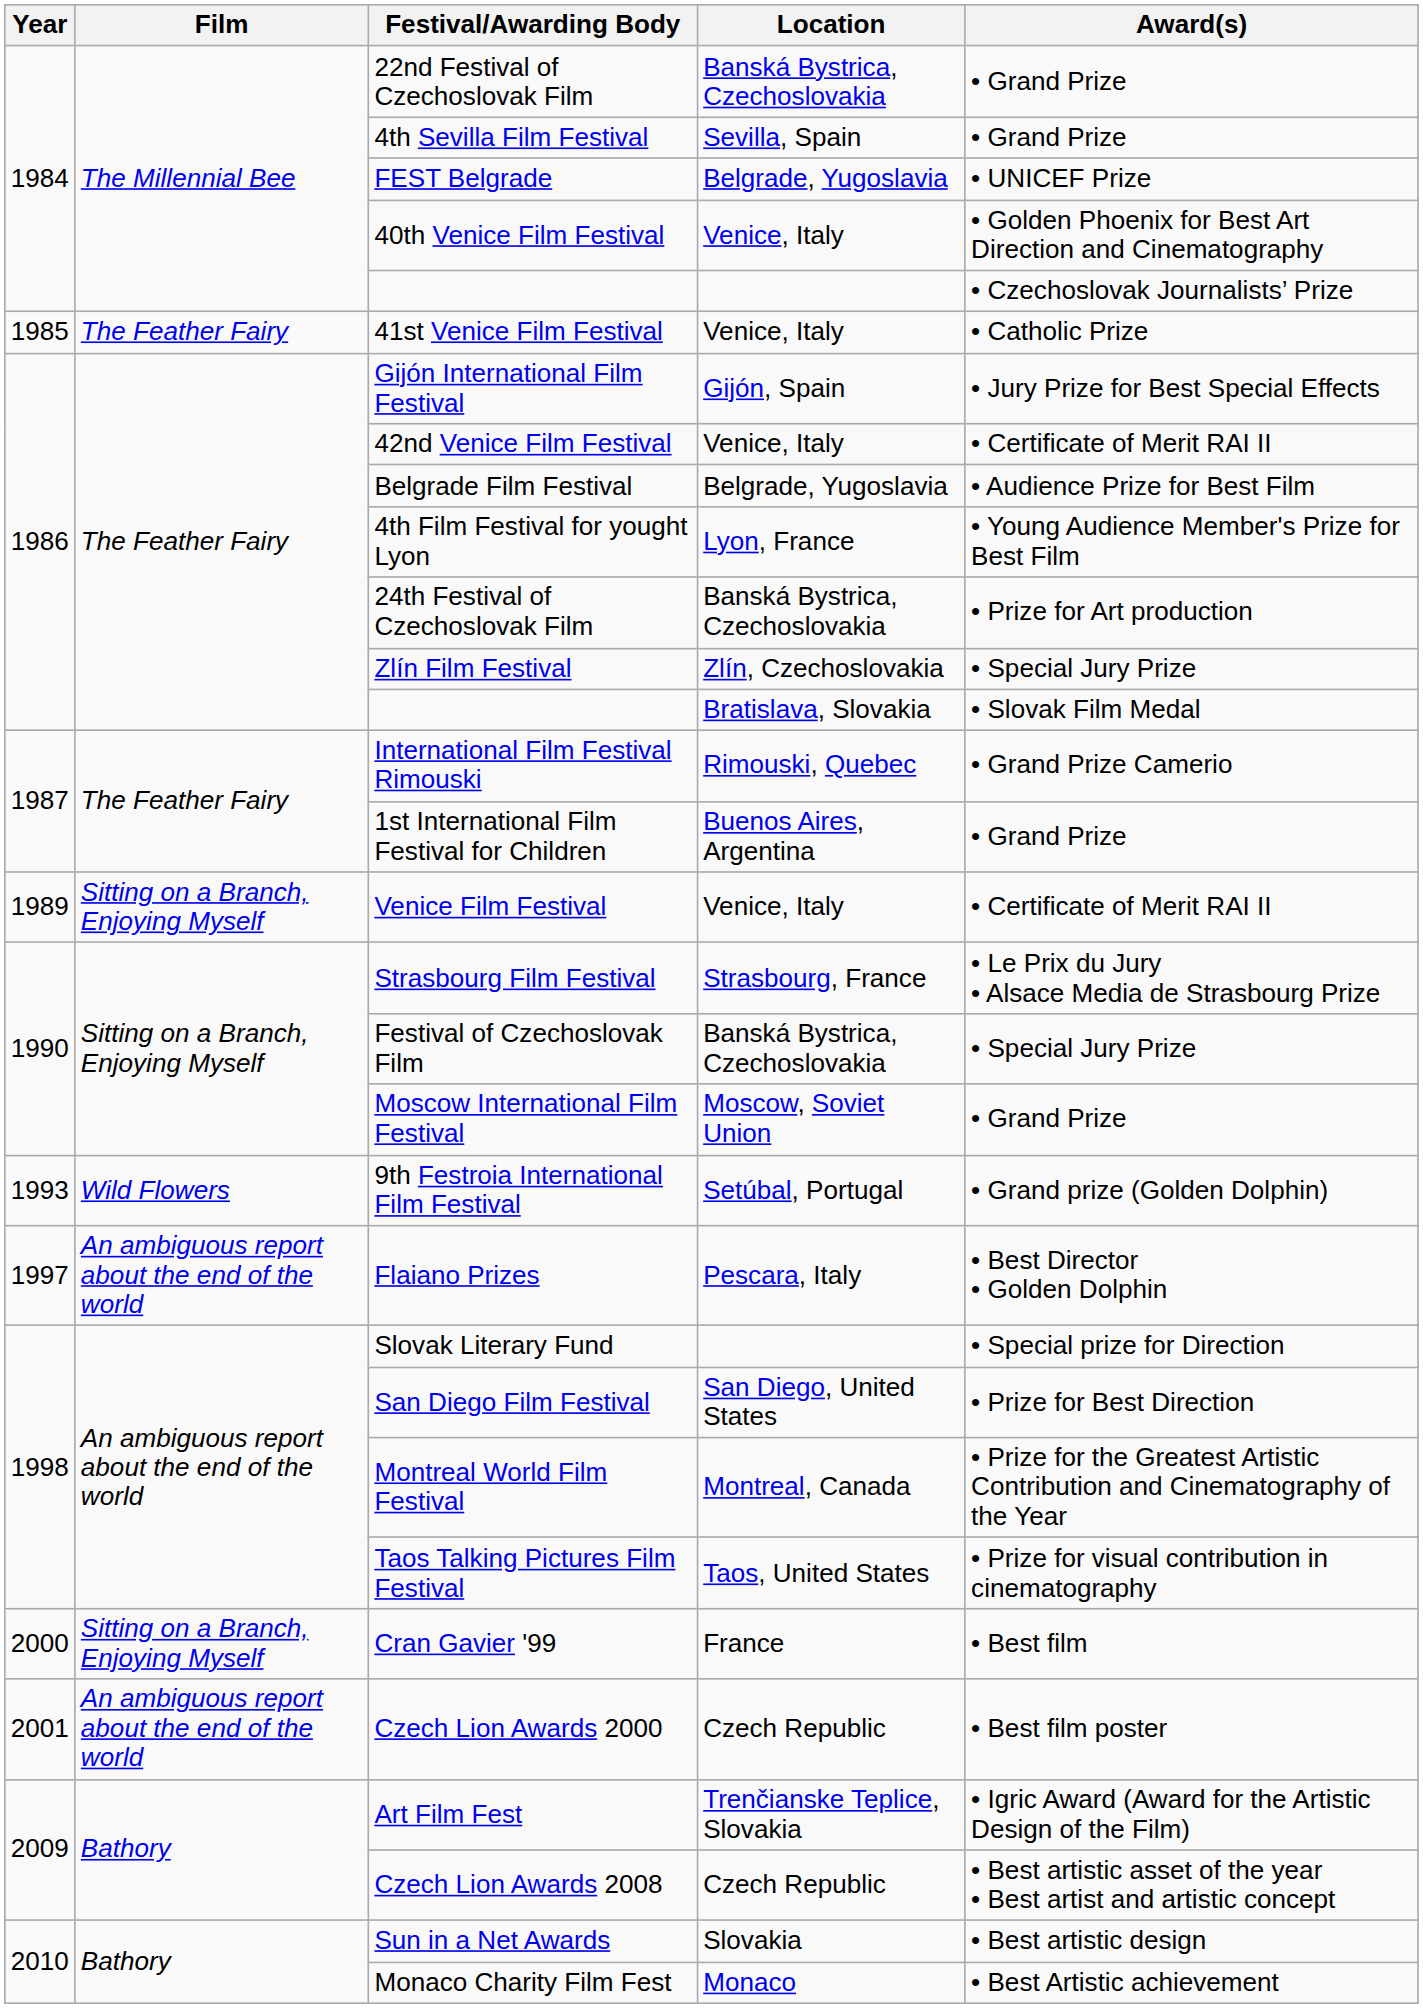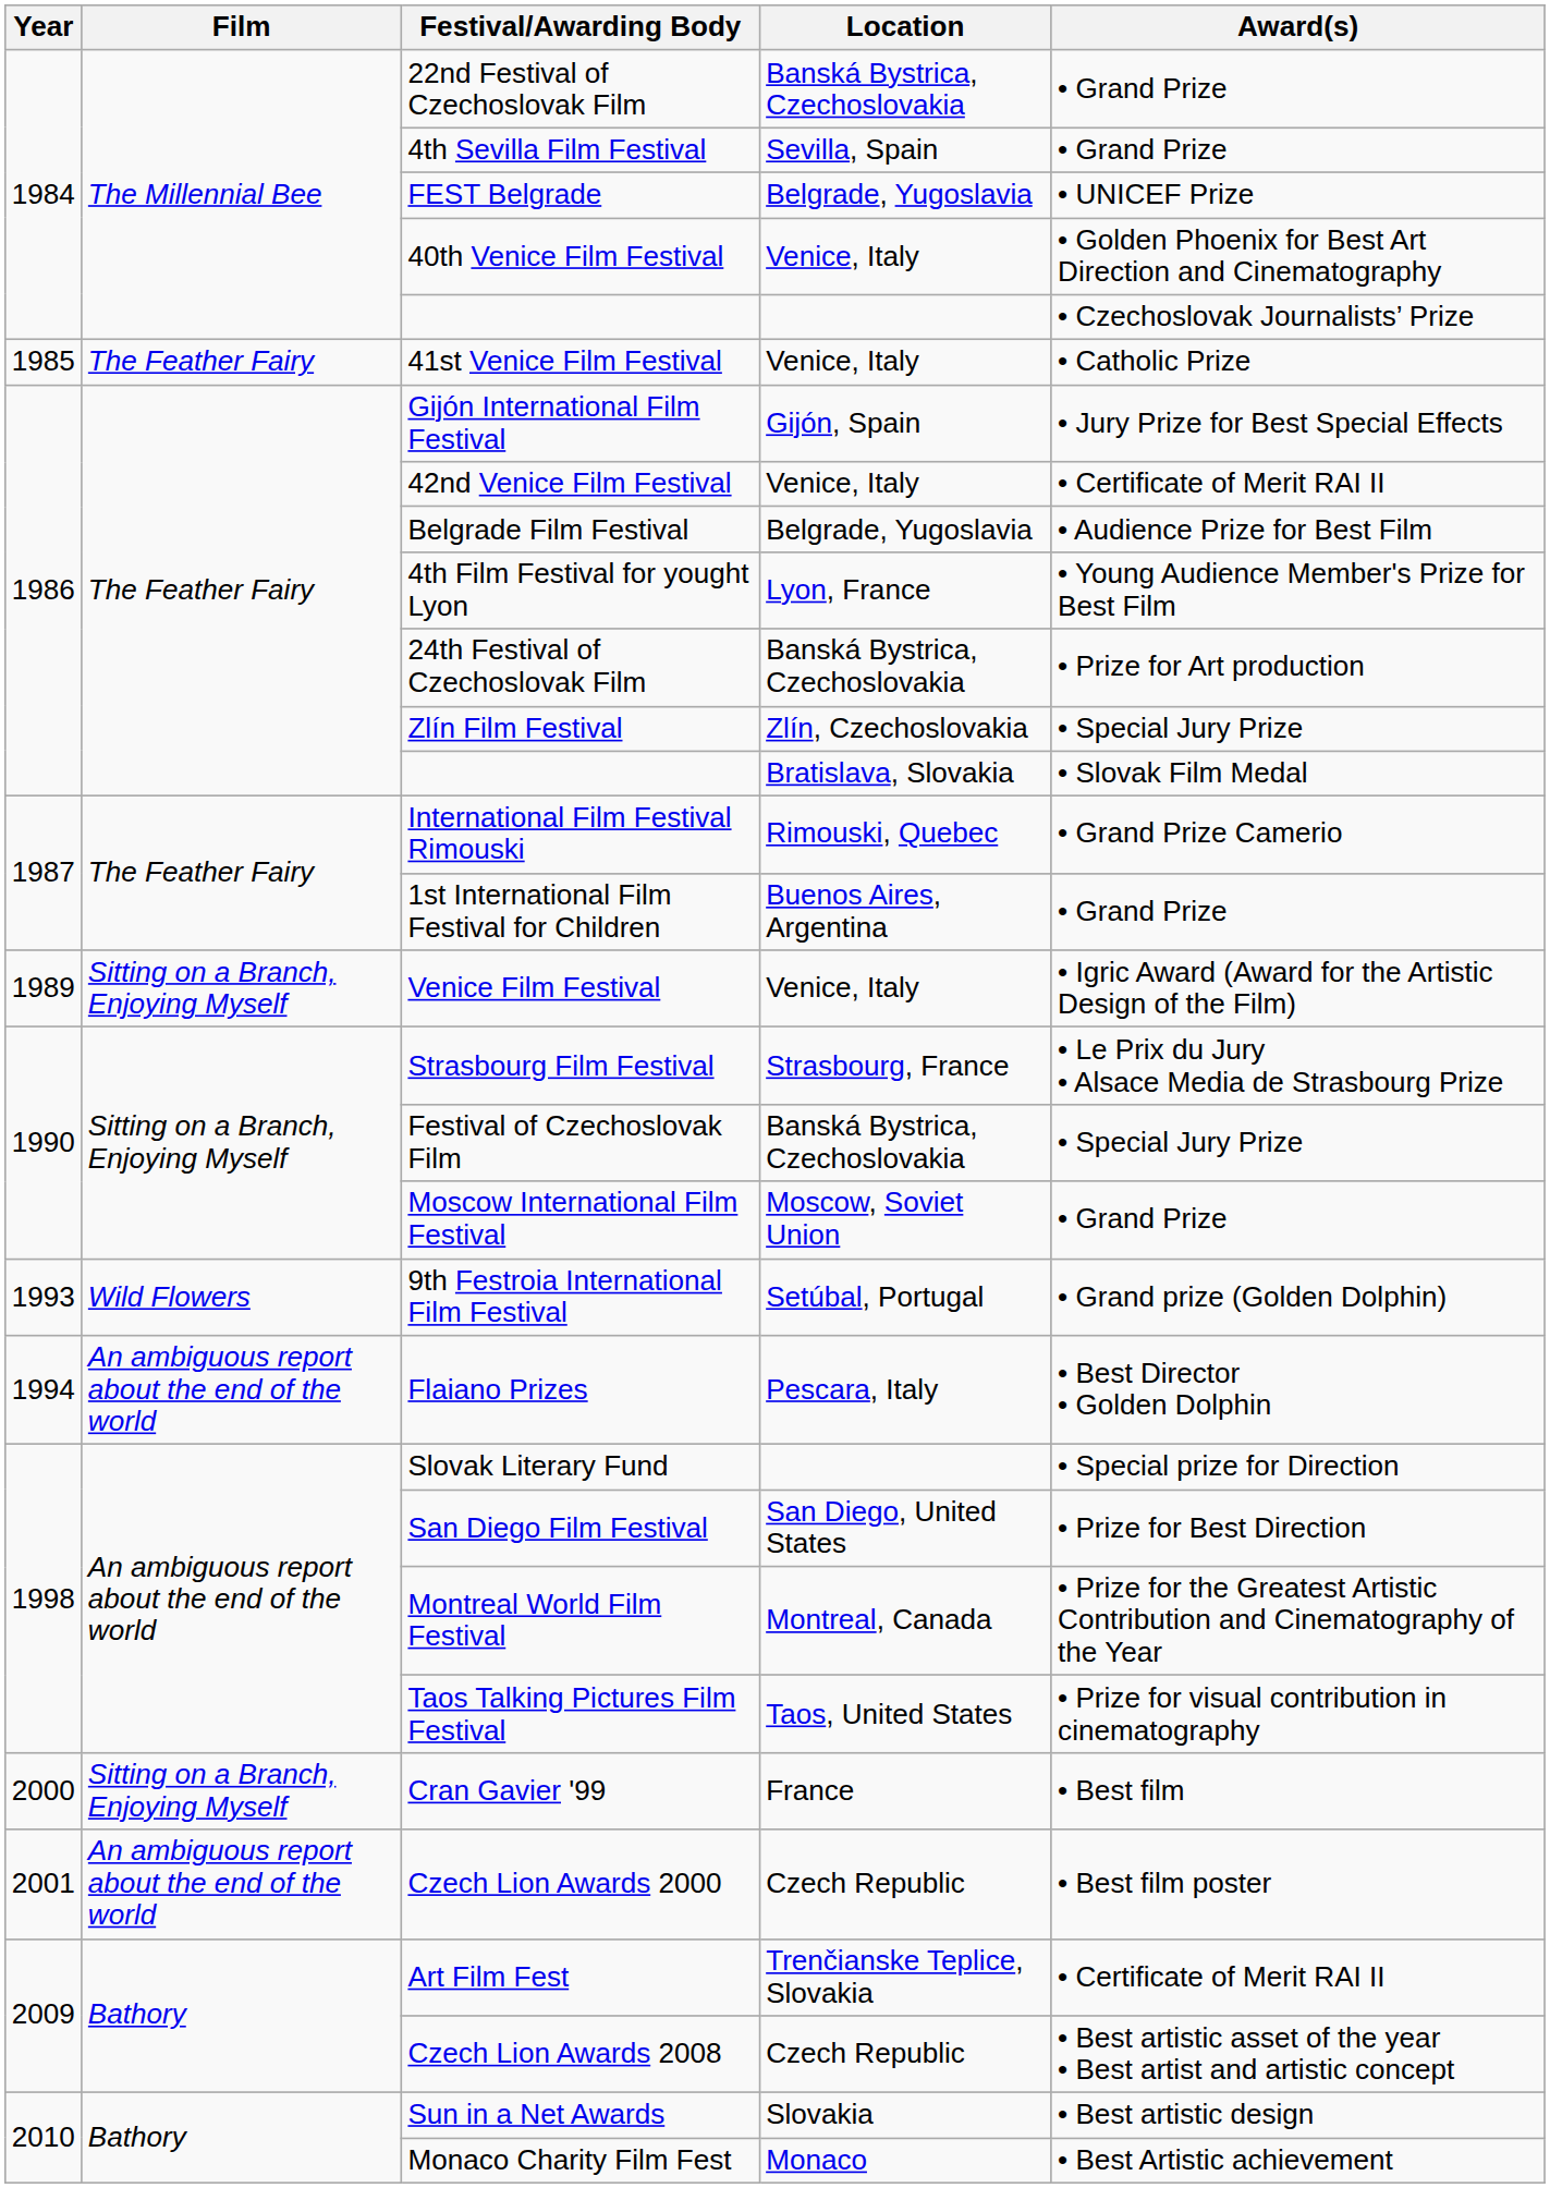Venice Film Festival | Award(s): • Certificate of Merit RAI II -> • Igric Award (Award for the Artistic Design of the Film)
Flaiano Prizes | Year: 1997 -> 1994
Art Film Fest | Award(s): • Igric Award (Award for the Artistic Design of the Film) -> • Certificate of Merit RAI II
